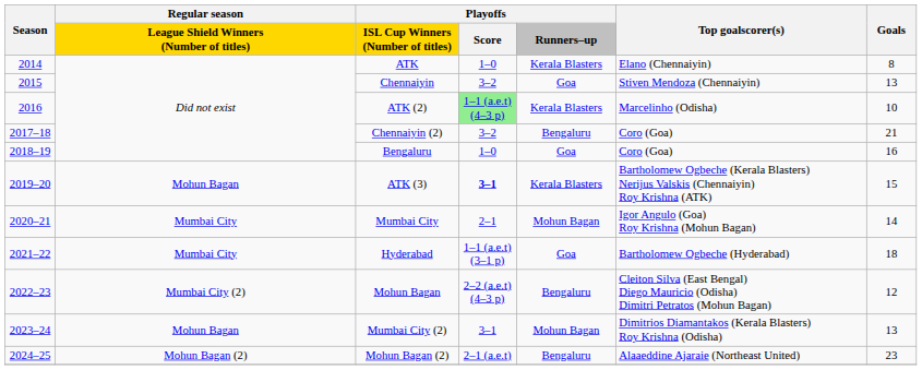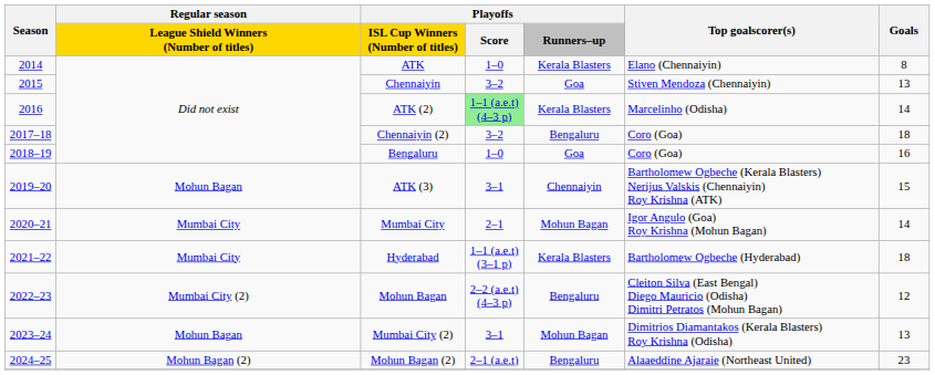ATK (2) | Goals: 10 -> 14
Chennaiyin (2) | Goals: 21 -> 18
ATK (3) | Playoffs / Score: bold -> normal
ATK (3) | Playoffs / Runners–up: Kerala Blasters -> Chennaiyin
Hyderabad | Playoffs / Runners–up: Goa -> Kerala Blasters
